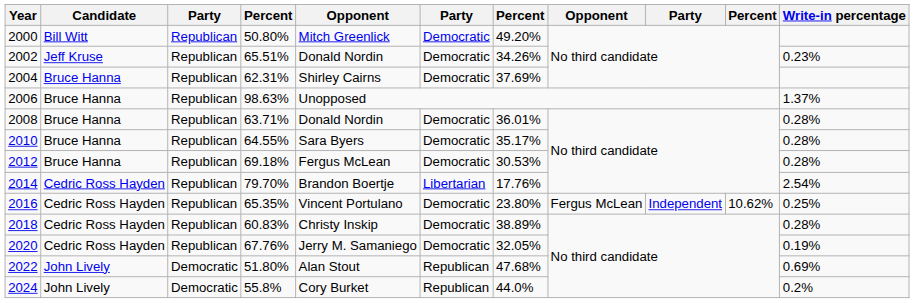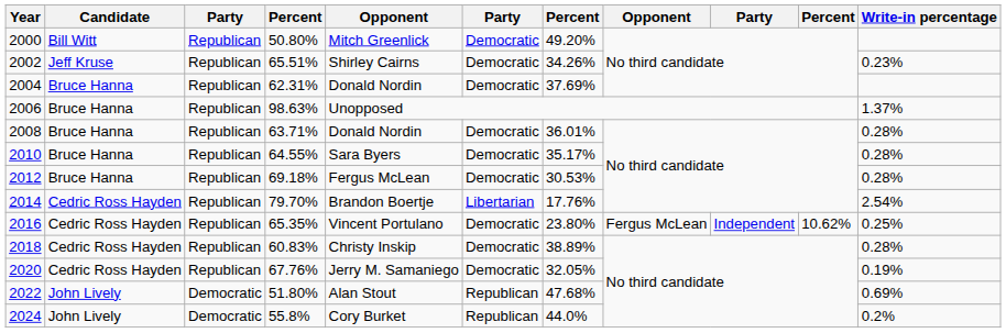2002 | column 5: Donald Nordin -> Shirley Cairns
2004 | column 5: Shirley Cairns -> Donald Nordin
